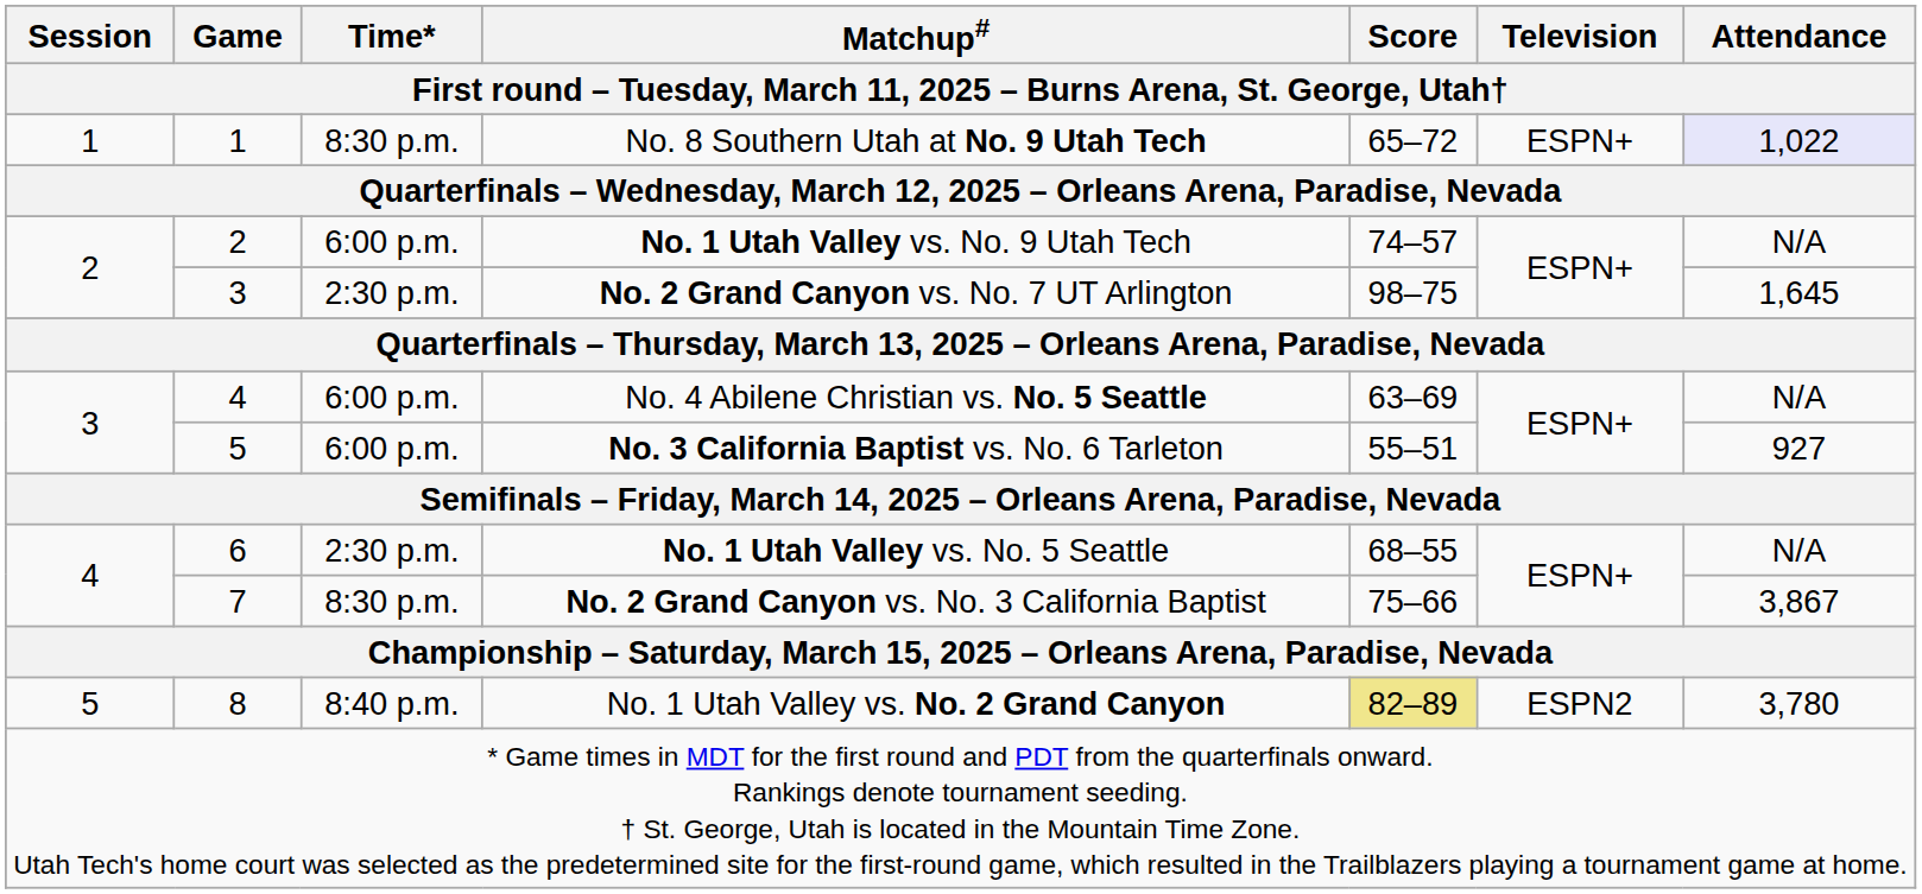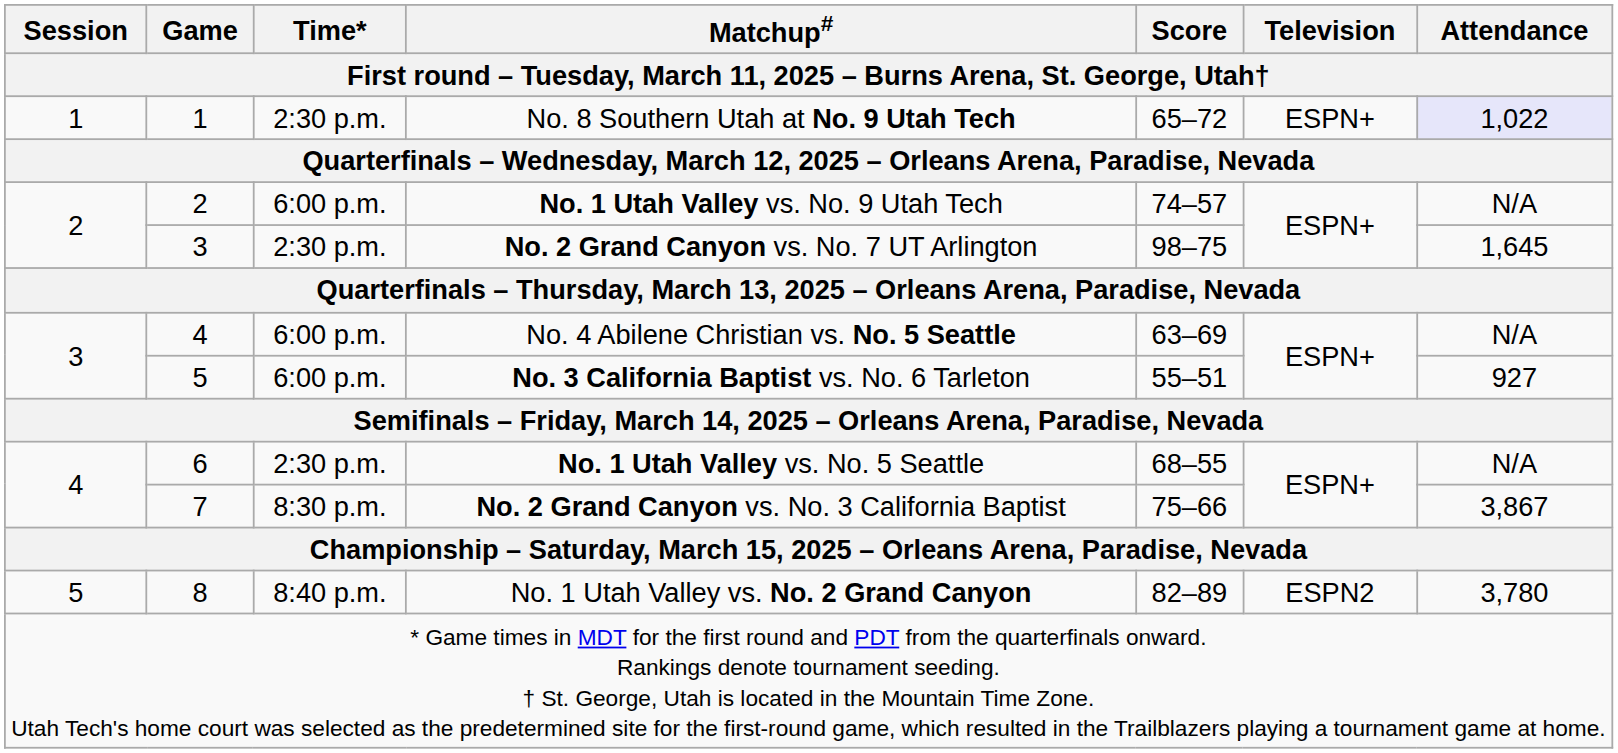No. 8 Southern Utah at No. 9 Utah Tech | Time*: 8:30 p.m. -> 2:30 p.m.
No. 1 Utah Valley vs. No. 2 Grand Canyon | Score: khaki background -> no background
